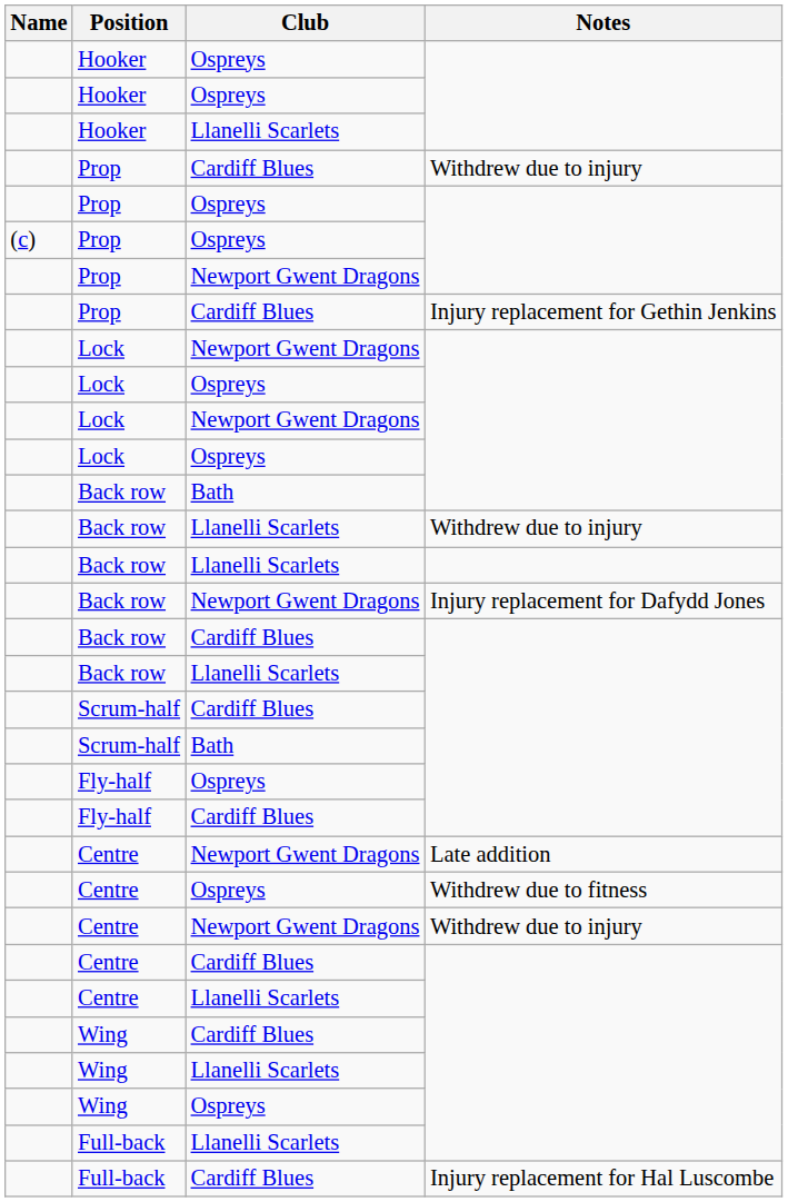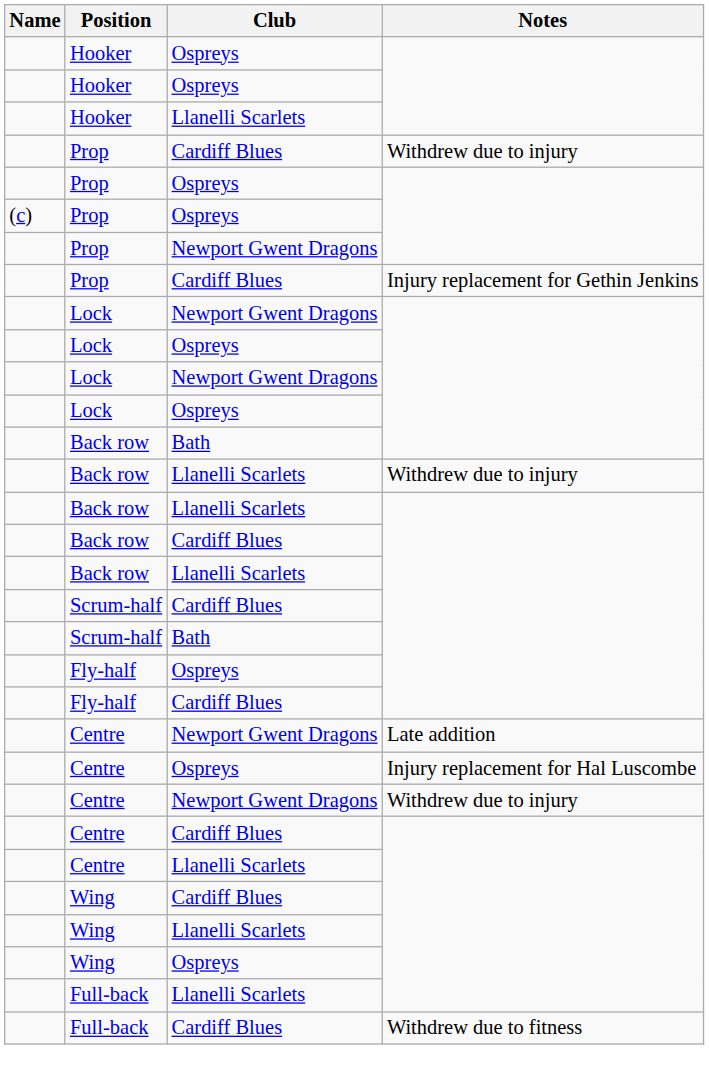- row: Back row | Newport Gwent Dragons | Injury replacement for Dafydd Jones
Centre / Ospreys | Notes: Withdrew due to fitness -> Injury replacement for Hal Luscombe
Full-back / Cardiff Blues | Notes: Injury replacement for Hal Luscombe -> Withdrew due to fitness
